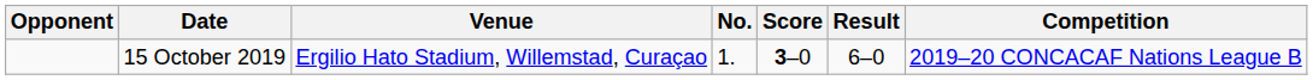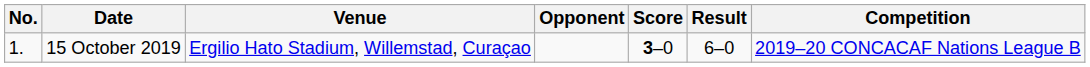columns swapped: No. <-> Opponent
